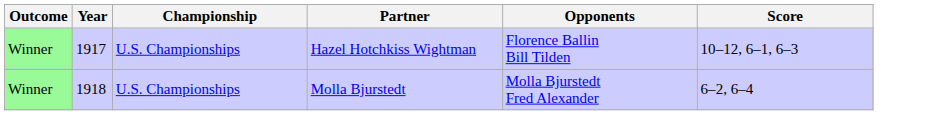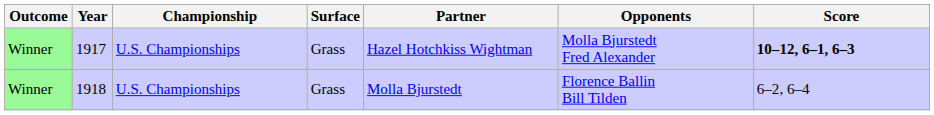+ column: Surface | Grass | Grass
1917 | Opponents: Florence Ballin Bill Tilden -> Molla Bjurstedt Fred Alexander
1917 | Score: normal -> bold
1918 | Opponents: Molla Bjurstedt Fred Alexander -> Florence Ballin Bill Tilden
